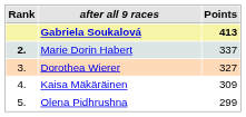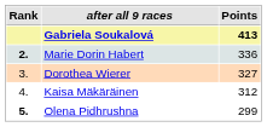Marie Dorin Habert | Points: 337 -> 336
Kaisa Mäkäräinen | Points: 309 -> 312
Olena Pidhrushna | Rank: normal -> bold
